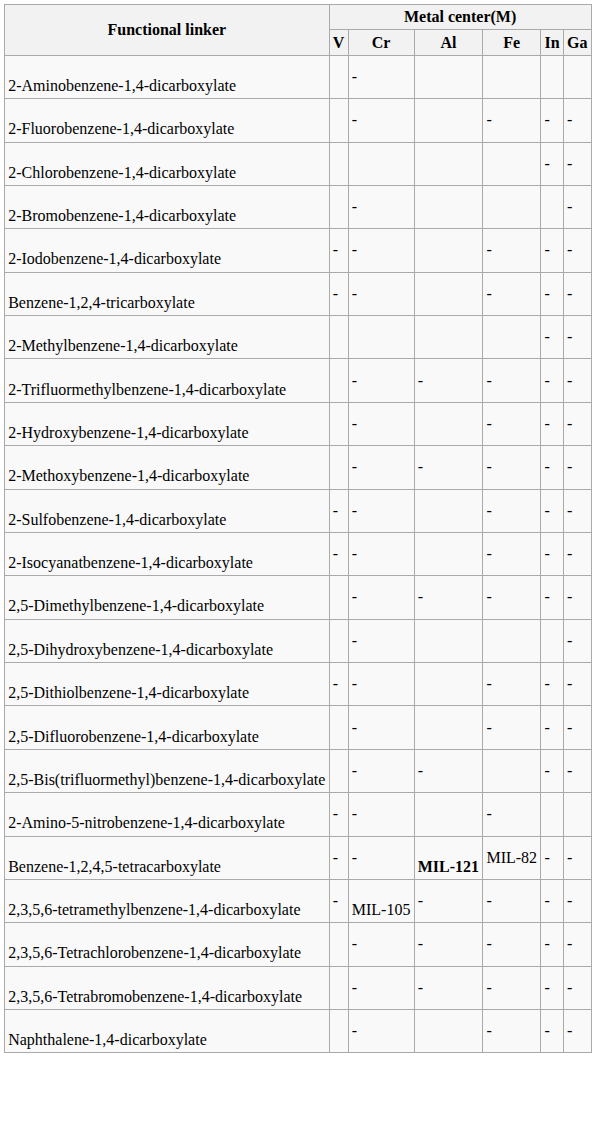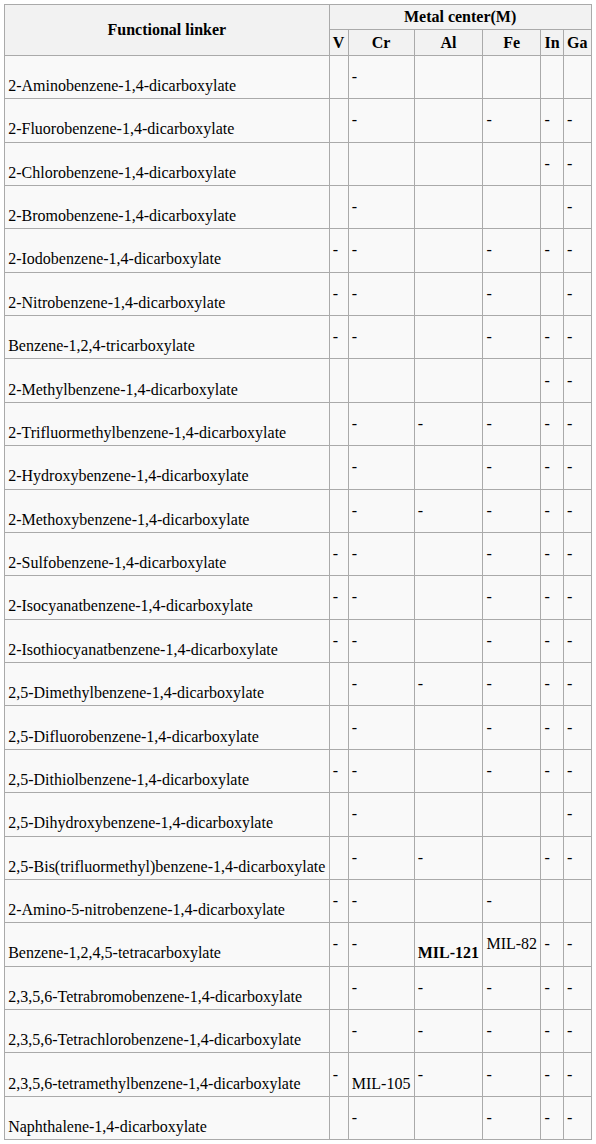+ row: 2-Nitrobenzene-1,4-dicarboxylate | - | - | - | -
+ row: 2-Isothiocyanatbenzene-1,4-dicarboxylate | - | - | - | - | -
rows swapped: 2,5-Dihydroxybenzene-1,4-dicarboxylate <-> 2,5-Difluorobenzene-1,4-dicarboxylate
rows swapped: 2,3,5,6-tetramethylbenzene-1,4-dicarboxylate <-> 2,3,5,6-Tetrabromobenzene-1,4-dicarboxylate
